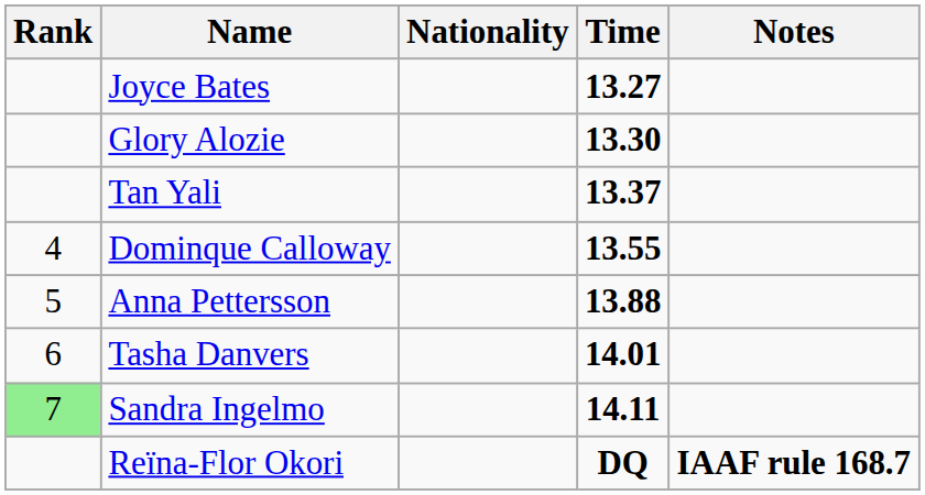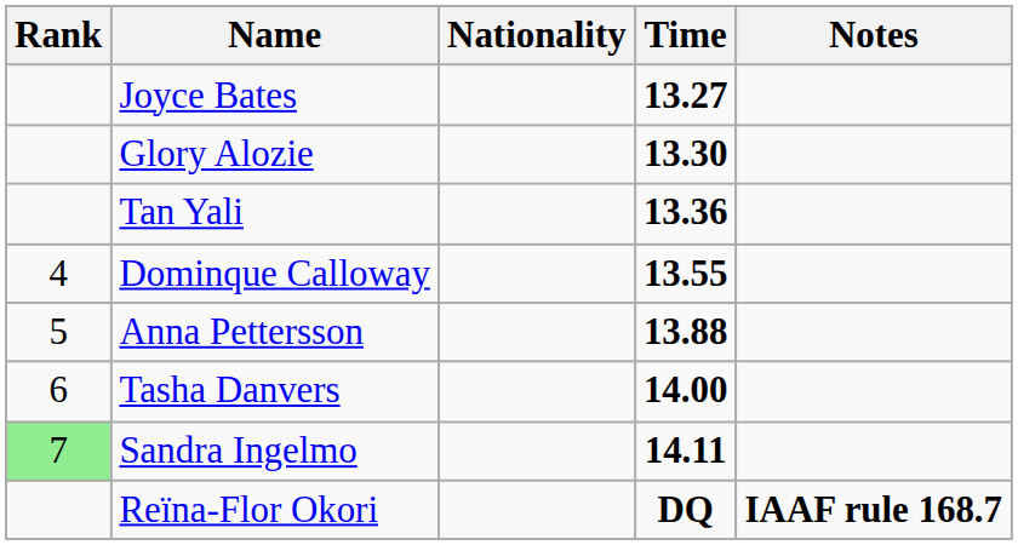Tan Yali | Time: 13.37 -> 13.36
Tasha Danvers | Time: 14.01 -> 14.00
